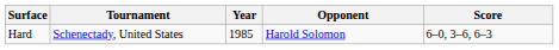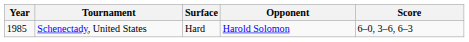columns swapped: Year <-> Surface
